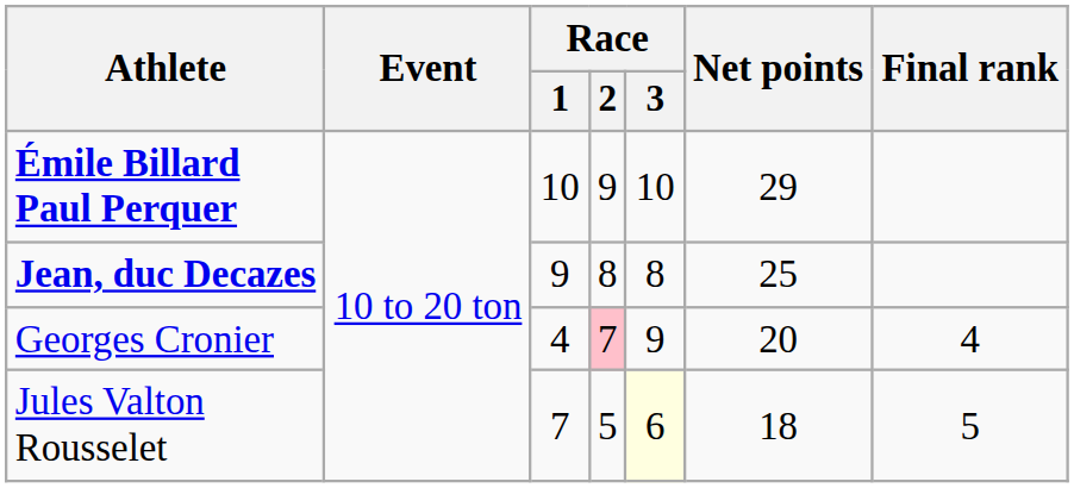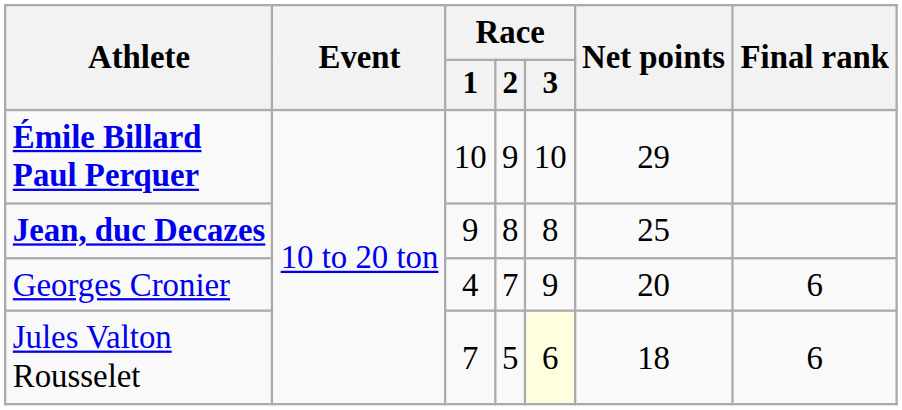Georges Cronier | Race / 2: pink background -> no background
Georges Cronier | Final rank: 4 -> 6
Jules Valton Rousselet | Final rank: 5 -> 6
